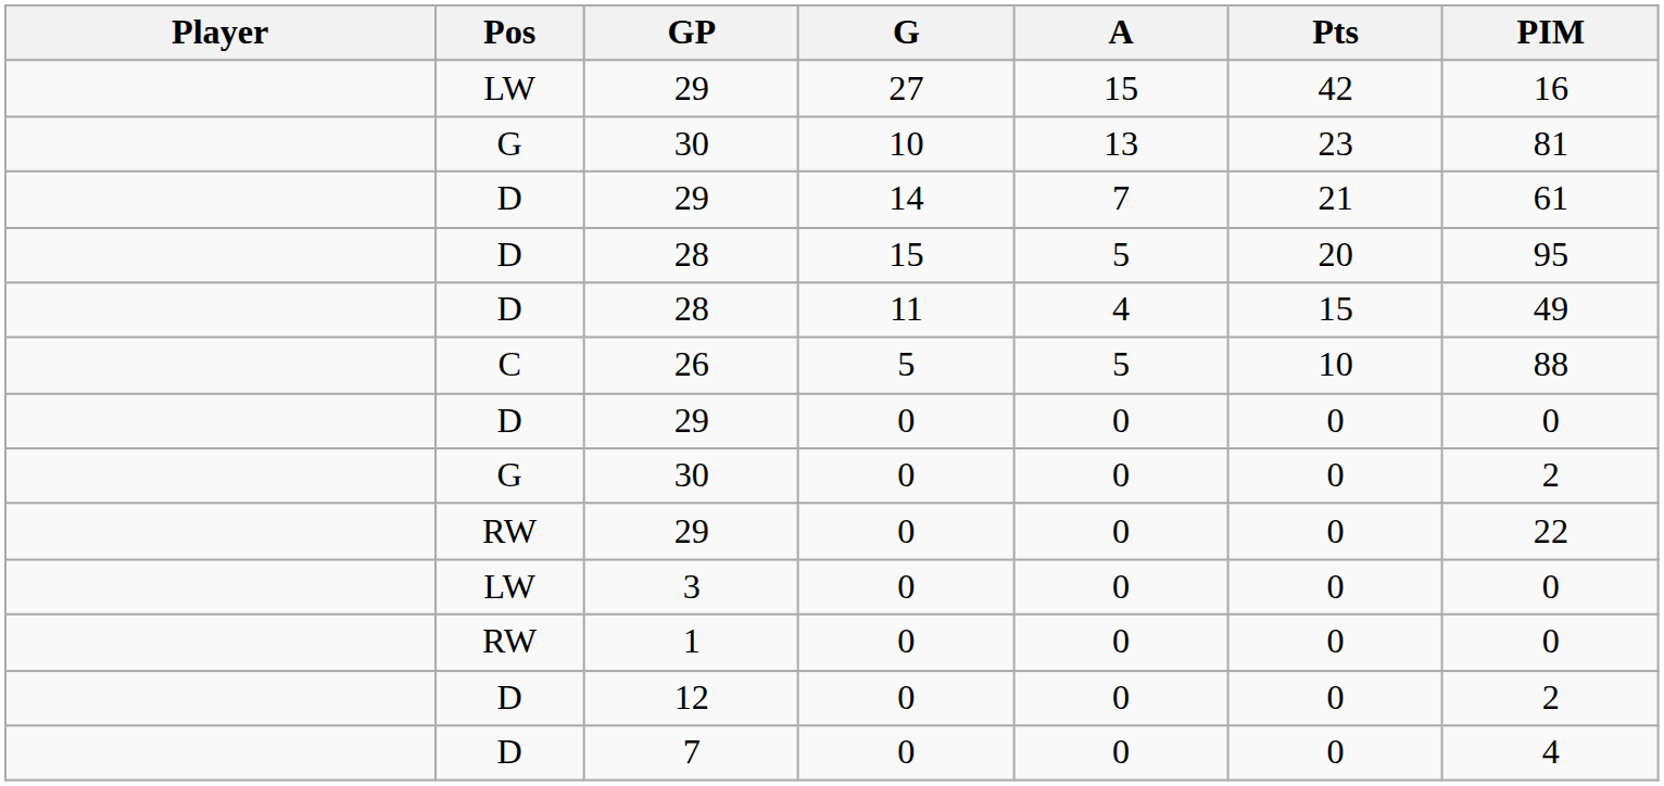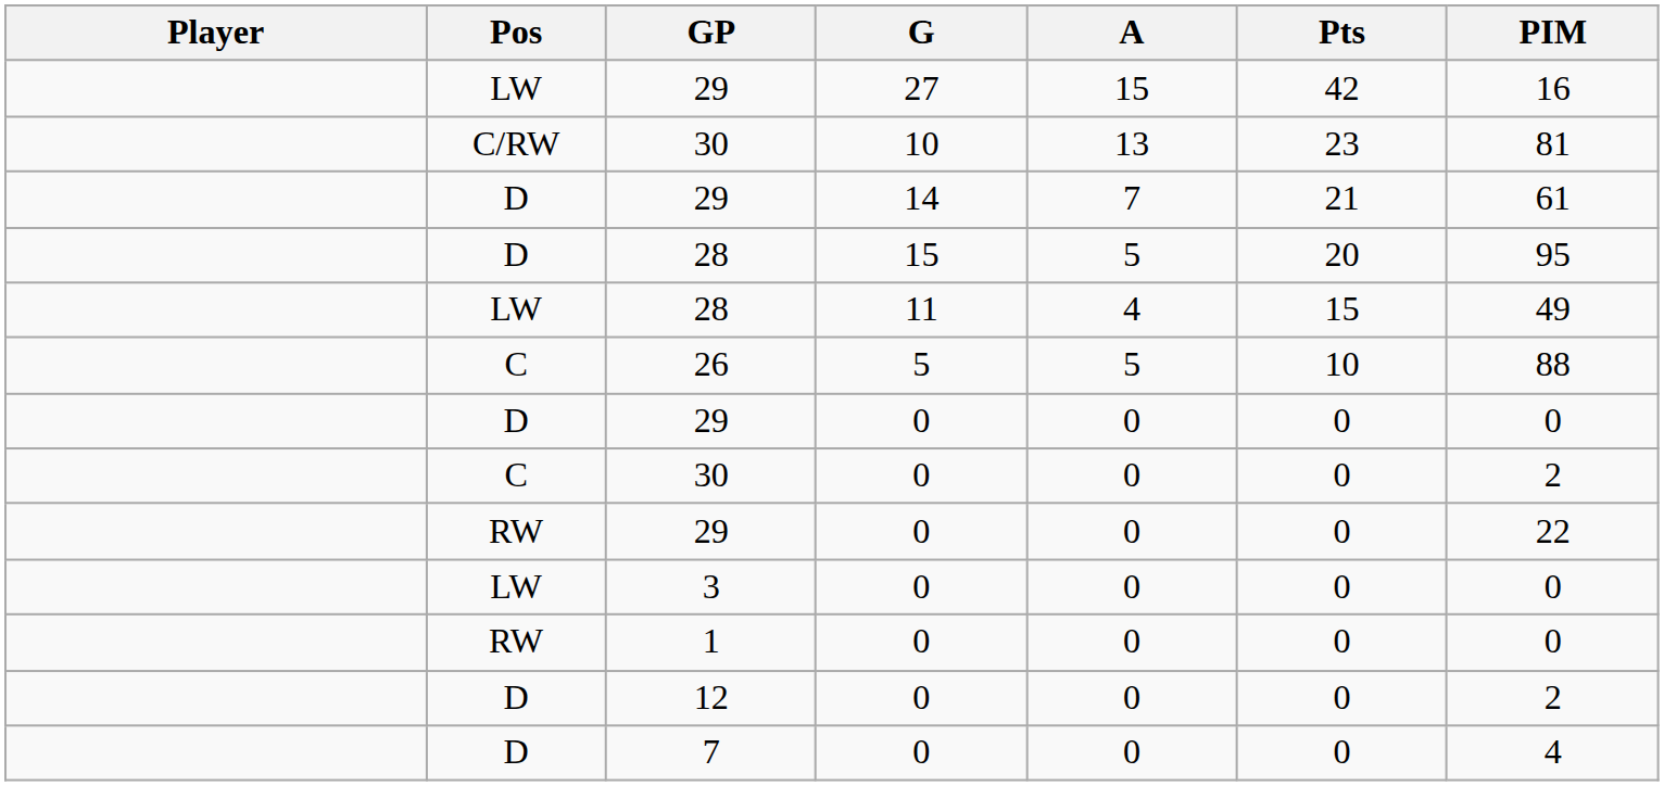30 / 10 | Pos: G -> C/RW
28 / 11 | Pos: D -> LW
30 / 0 | Pos: G -> C
